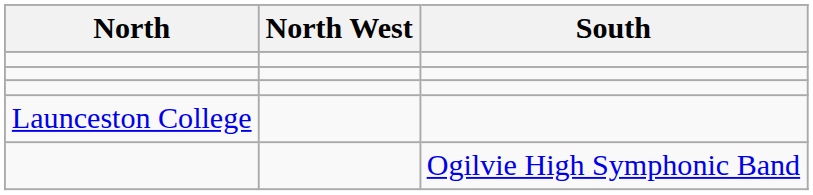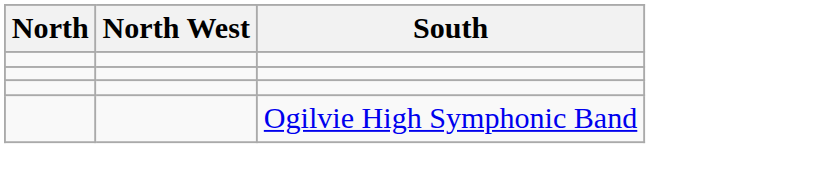- row: Launceston College
